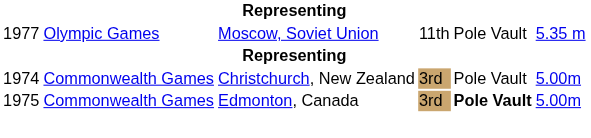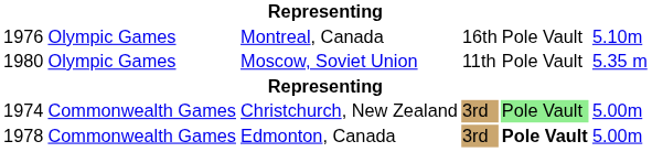+ row: 1976 | Olympic Games | Montreal, Canada | 16th | Pole Vault | 5.10m
Moscow, Soviet Union | column 1: 1977 -> 1980
Christchurch, New Zealand | column 5: no background -> lightgreen background
Edmonton, Canada | column 1: 1975 -> 1978
